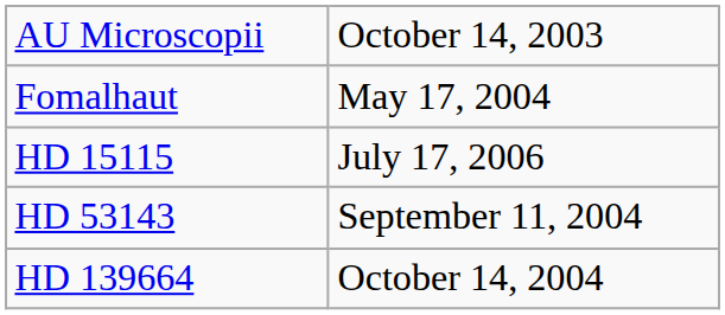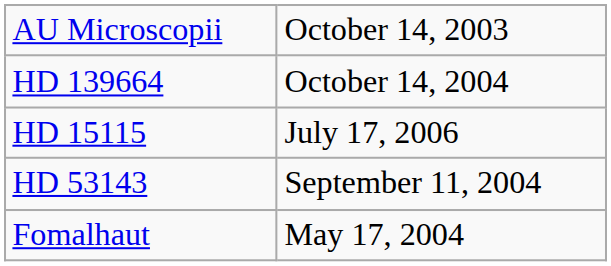rows swapped: Fomalhaut <-> HD 139664
